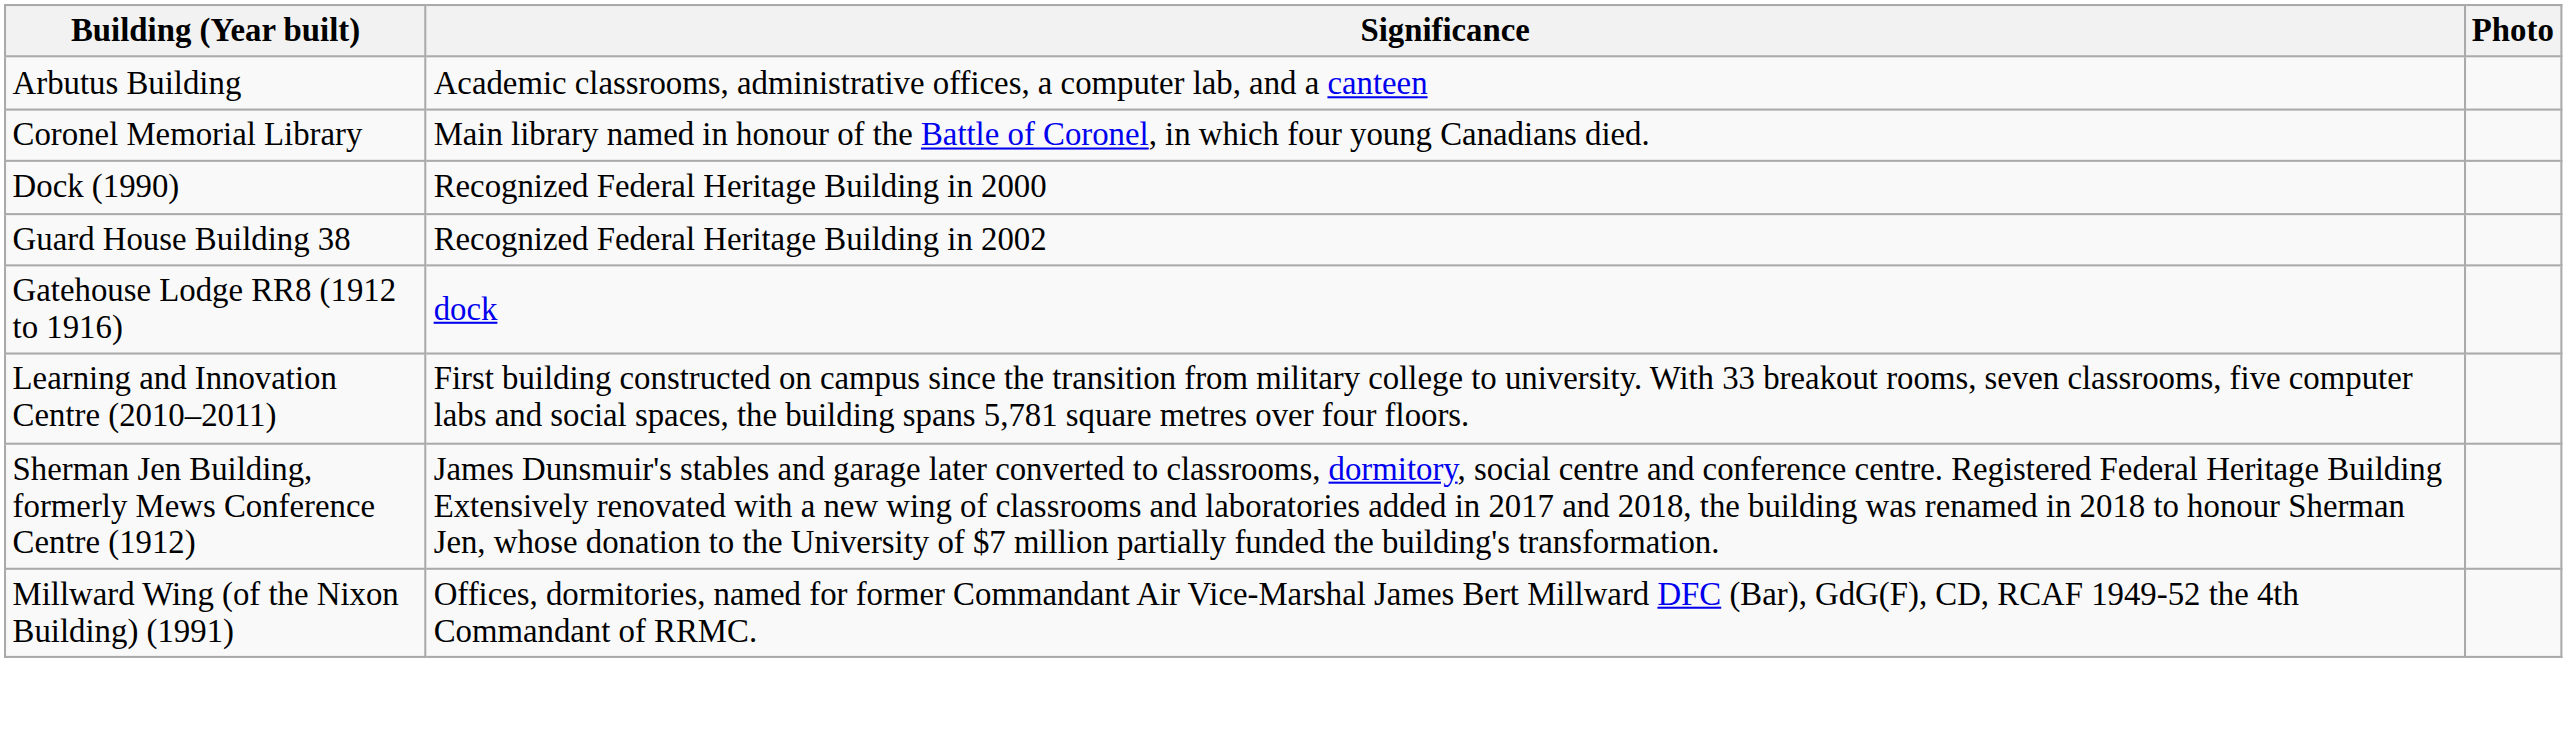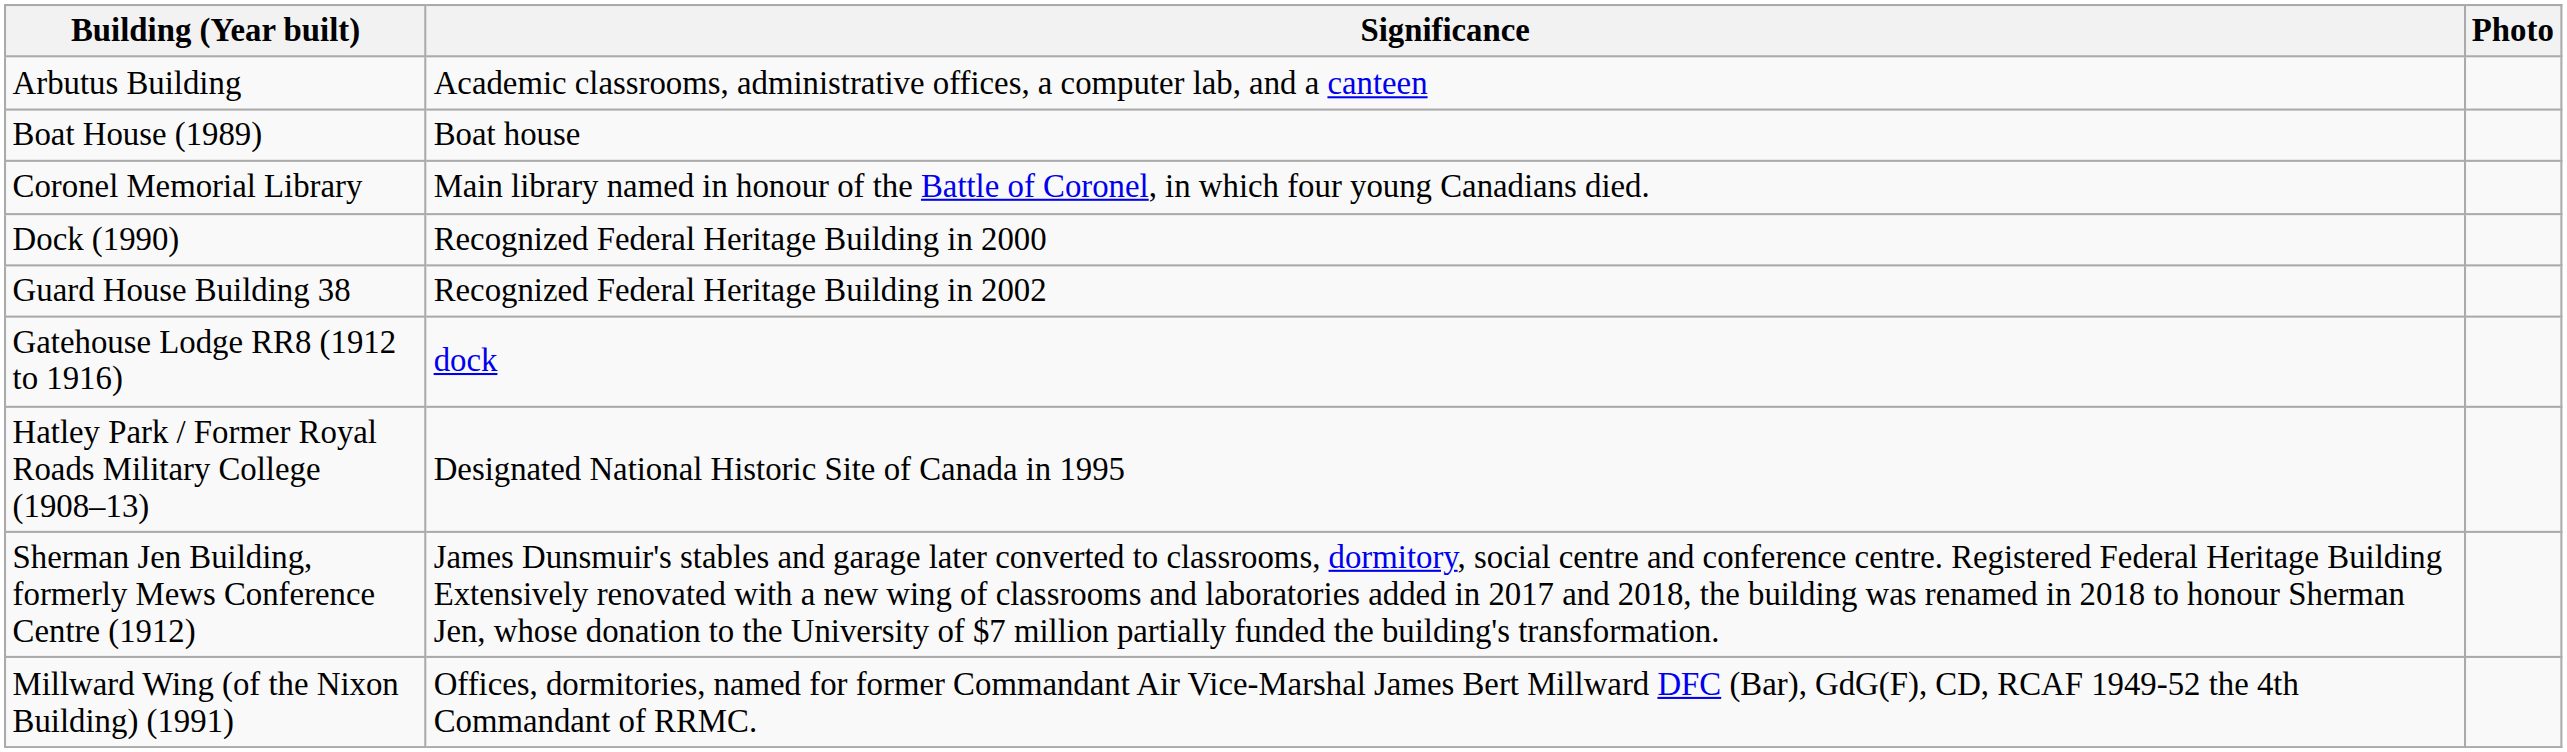+ row: Boat House (1989) | Boat house
+ row: Hatley Park / Former Royal Roads Military College (1908–13) | Designated National Historic Site of Canada in 1995
- row: Learning and Innovation Centre (2010–2011) | First building constructed on campus since the transition from military college to university. With 33 breakout rooms, seven classrooms, five computer labs and social spaces, the building spans 5,781 square metres over four floors.
